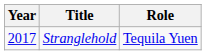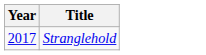- column: Role | Tequila Yuen
